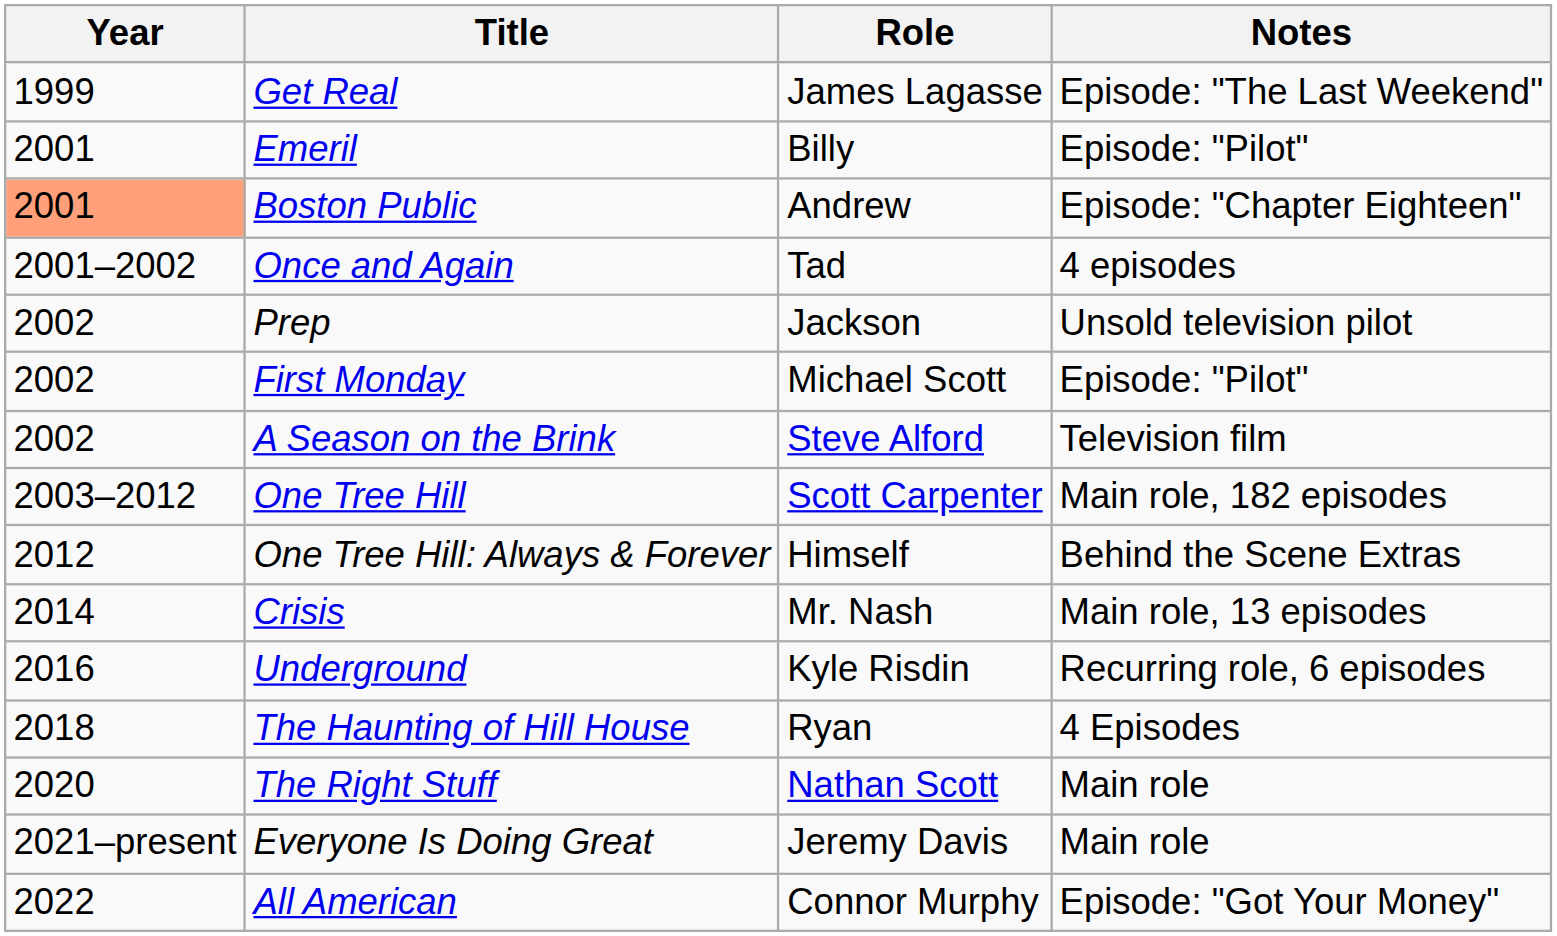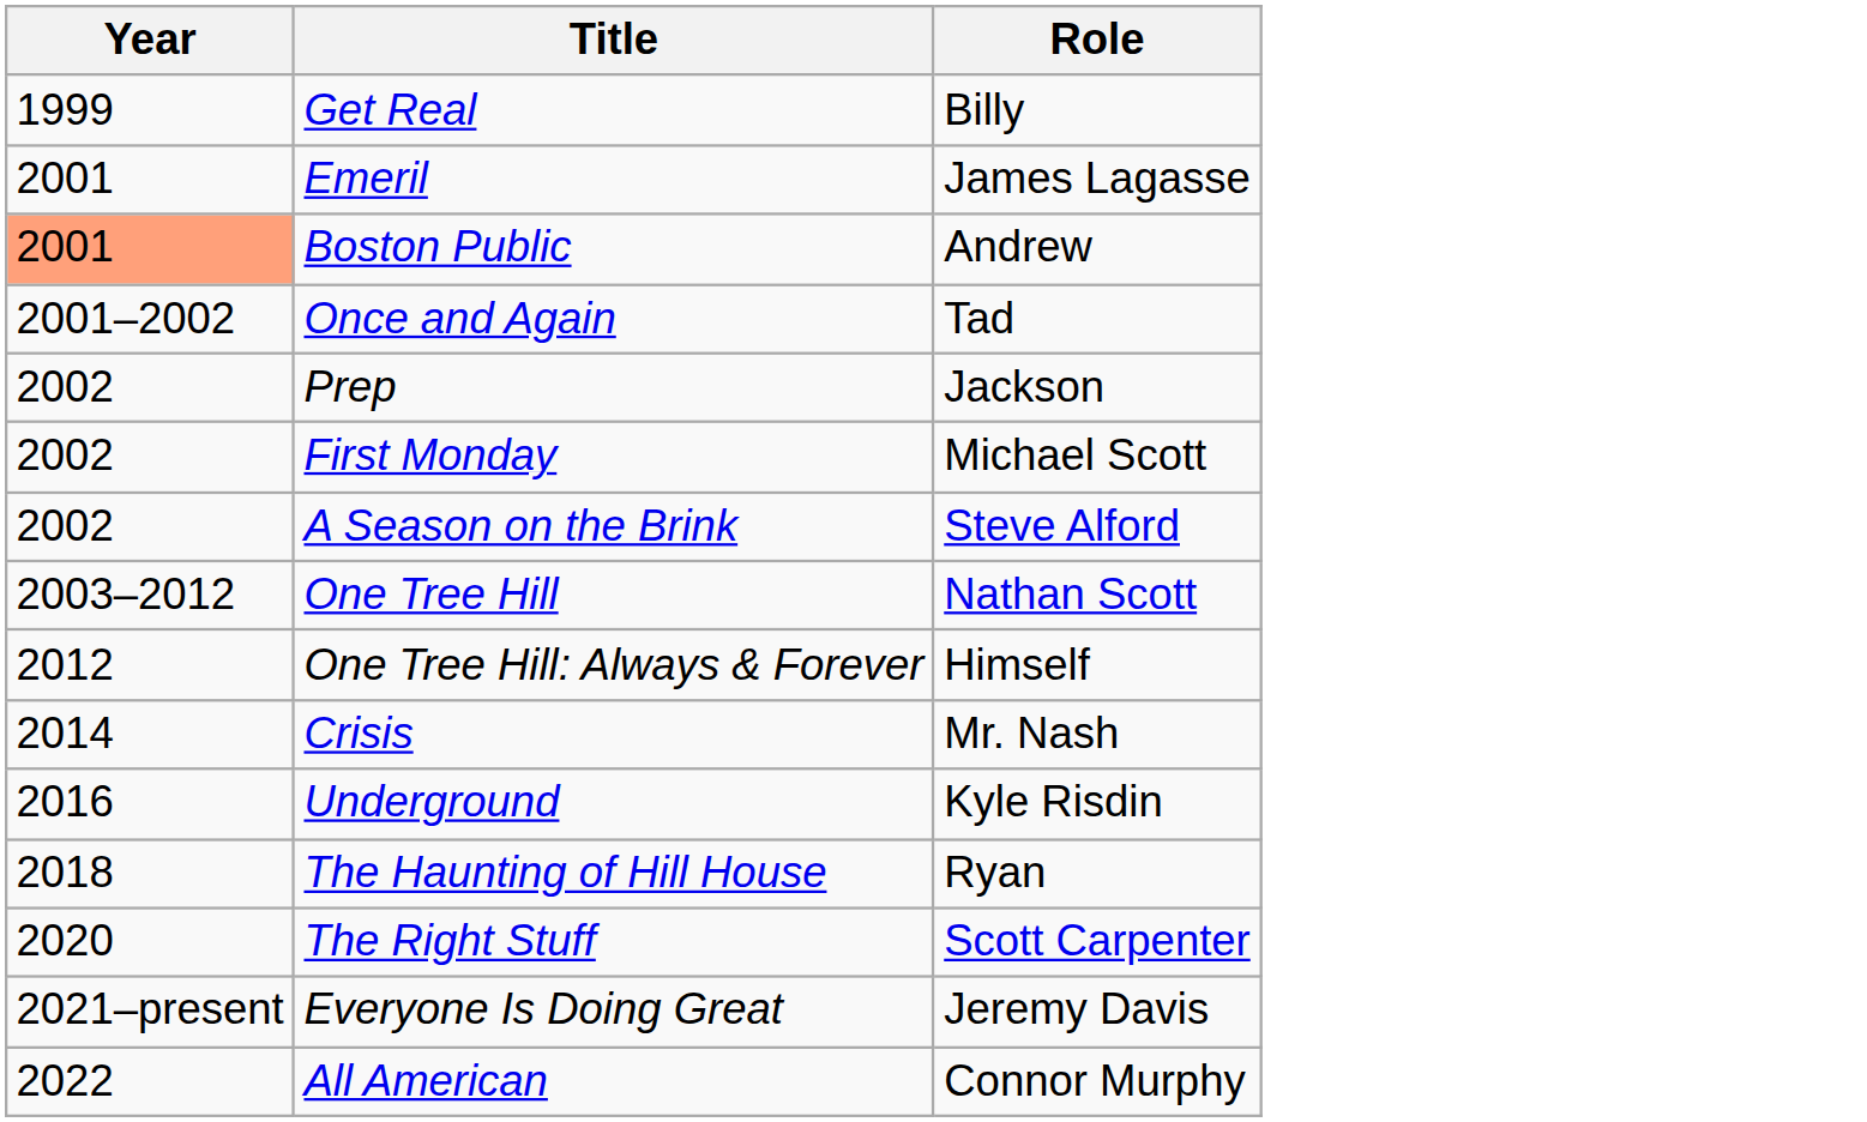- column: Notes | Episode: "The Last Weekend" | Episode: "Pilot" | Episode: "Chapter Eighteen" | 4 episodes | Unsold television pilot | Episode: "Pilot" | Television film | Main role, 182 episodes | Behind the Scene Extras | Main role, 13 episodes | Recurring role, 6 episodes | 4 Episodes | Main role | Main role | Episode: "Got Your Money"
Get Real | Role: James Lagasse -> Billy
Emeril | Role: Billy -> James Lagasse
One Tree Hill | Role: Scott Carpenter -> Nathan Scott
The Right Stuff | Role: Nathan Scott -> Scott Carpenter
